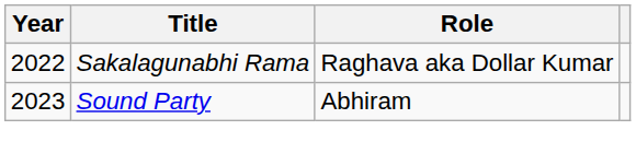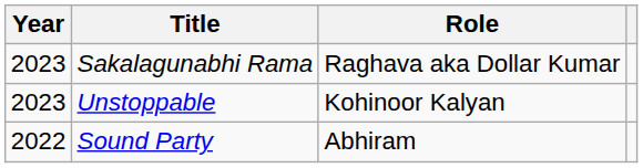Sakalagunabhi Rama | Year: 2022 -> 2023
+ row: 2023 | Unstoppable | Kohinoor Kalyan
Sound Party | Year: 2023 -> 2022
